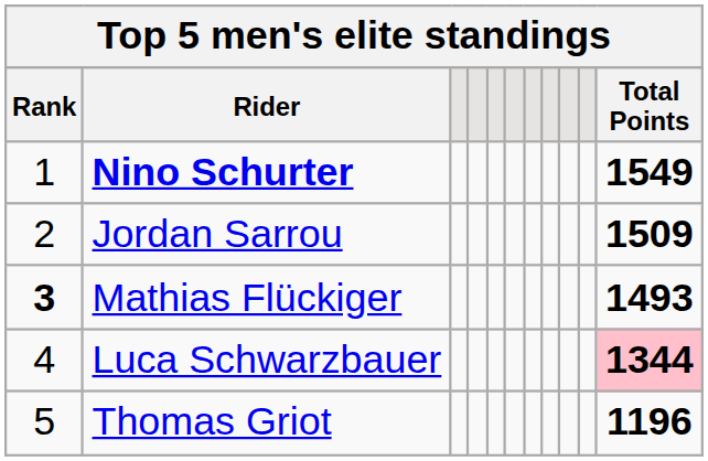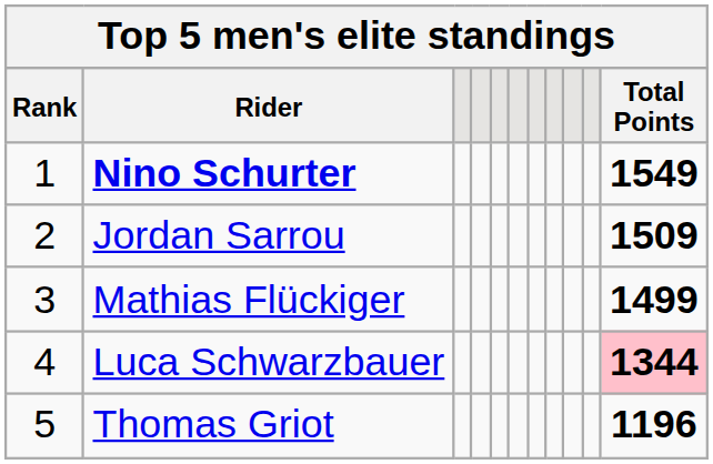Mathias Flückiger | Rank: bold -> normal
Mathias Flückiger | Total Points: 1493 -> 1499
